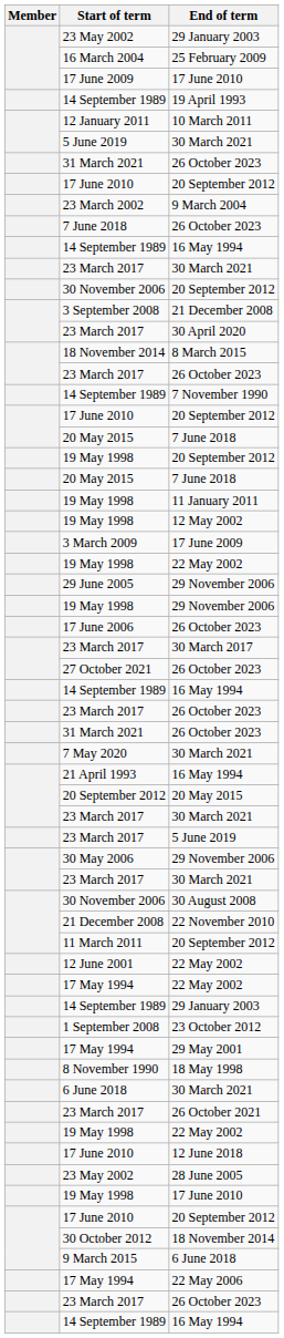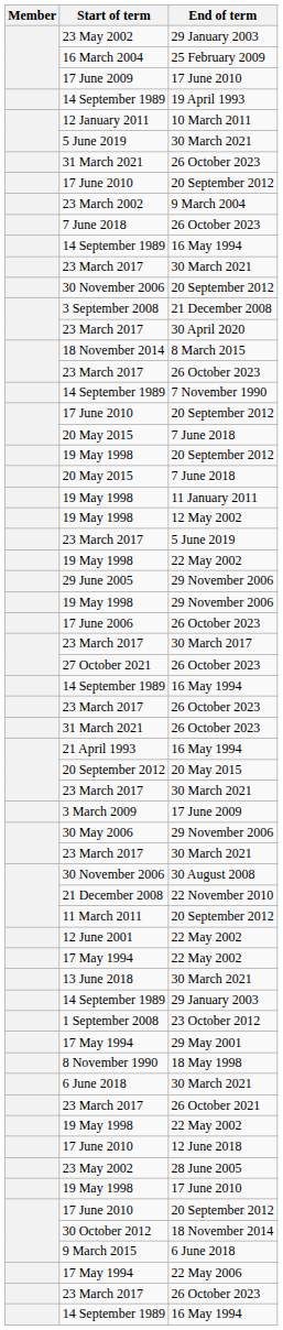rows swapped: 3 March 2009 <-> 23 March 2017 / 5 June 2019
- row: 7 May 2020 | 30 March 2021
+ row: 13 June 2018 | 30 March 2021
